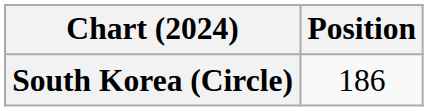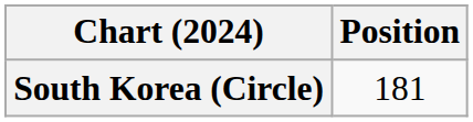South Korea (Circle) | Position: 186 -> 181
